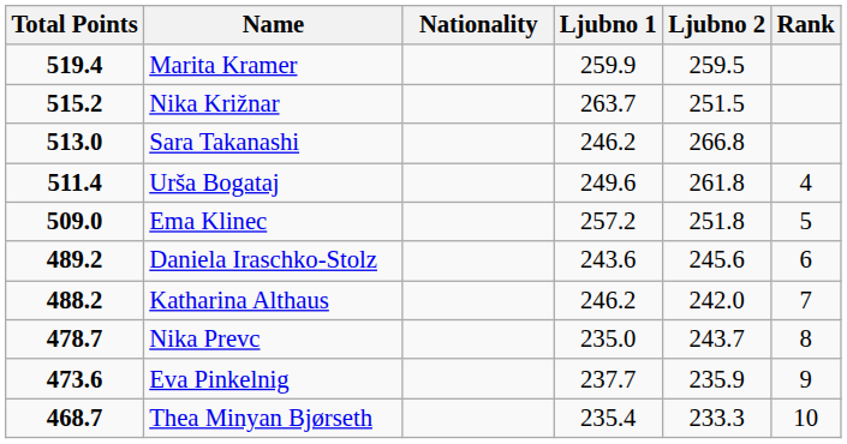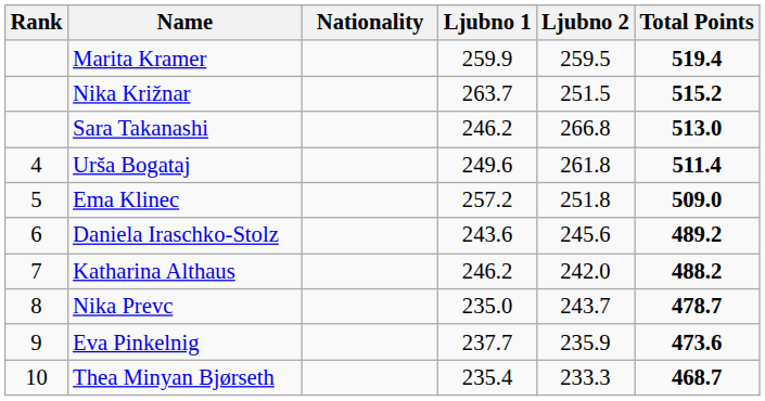columns swapped: Rank <-> Total Points
